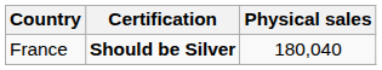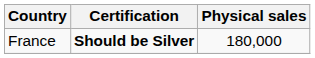France | Physical sales: 180,040 -> 180,000
